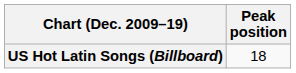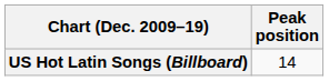US Hot Latin Songs (Billboard) | Peak position: 18 -> 14
